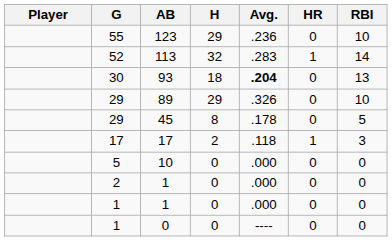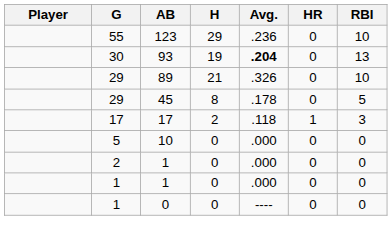- row: 52 | 113 | 32 | .283 | 1 | 14
93 | H: 18 -> 19
89 | H: 29 -> 21
